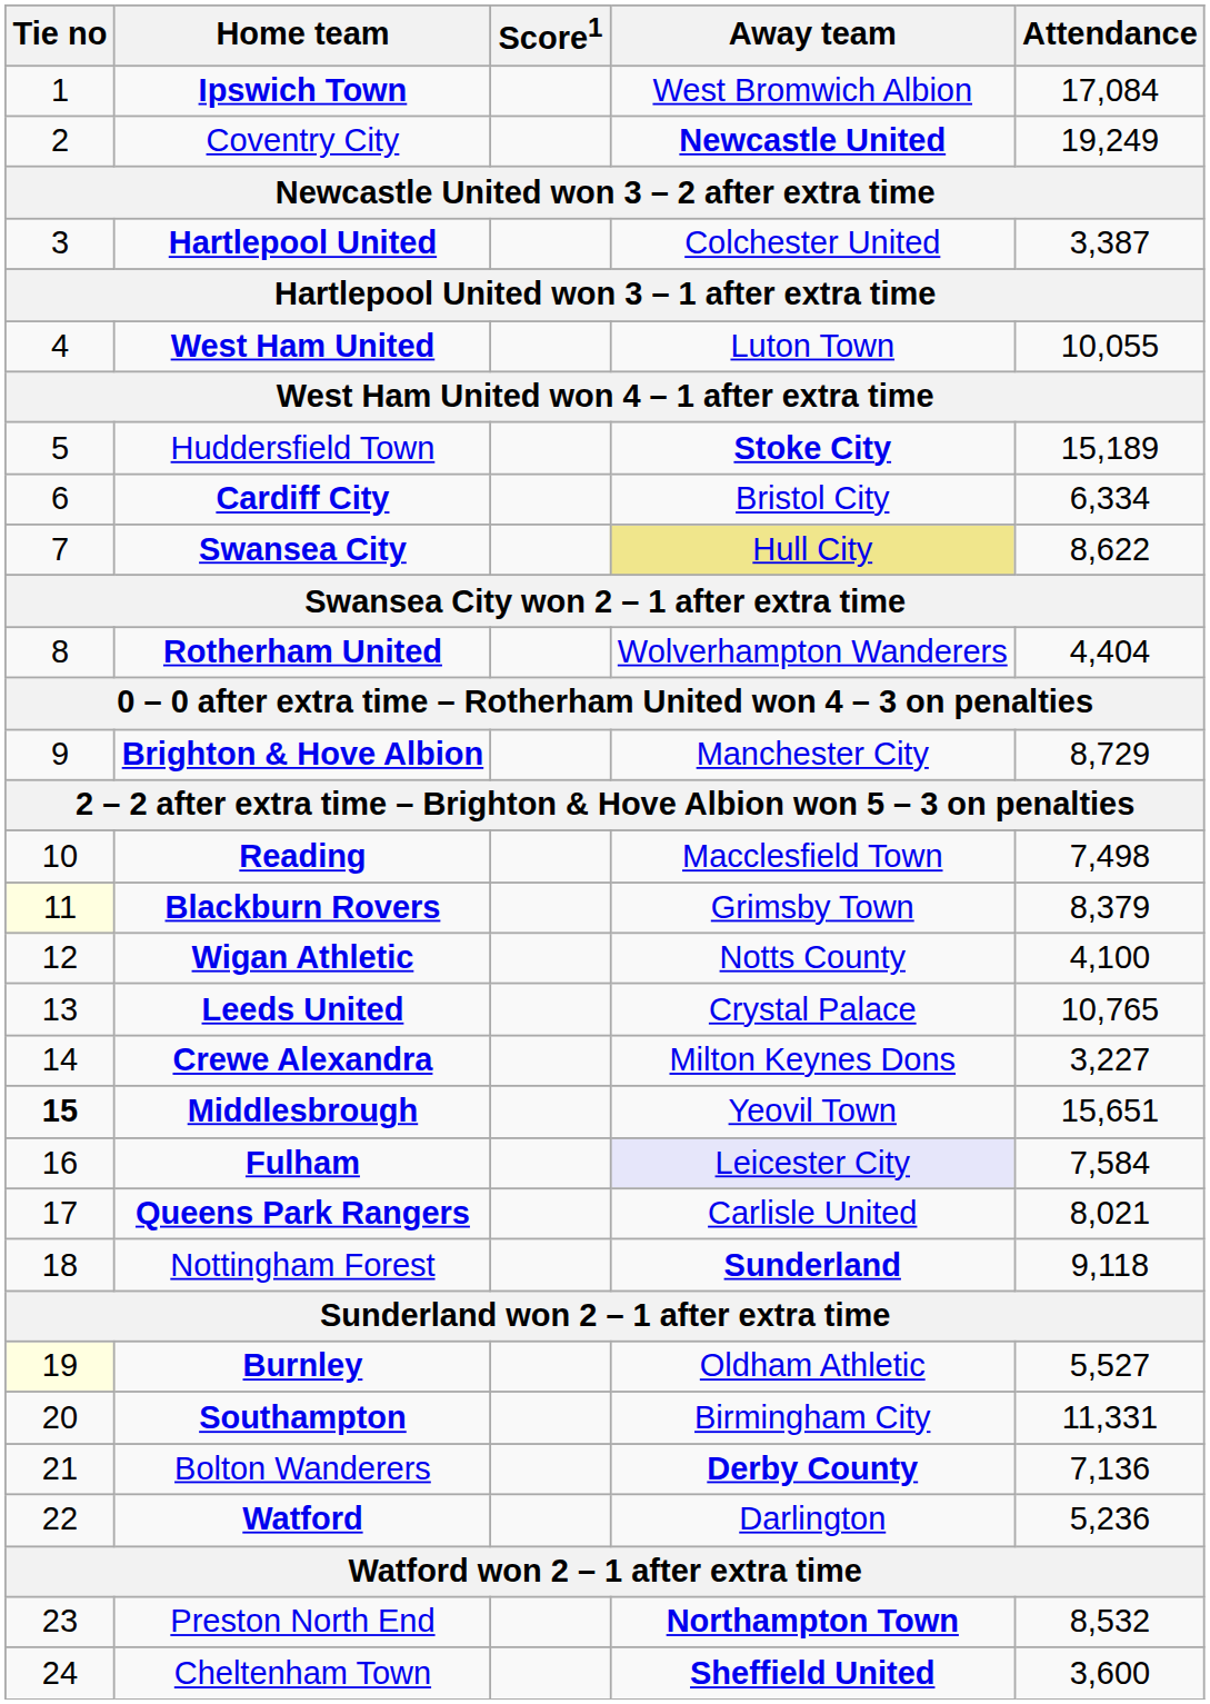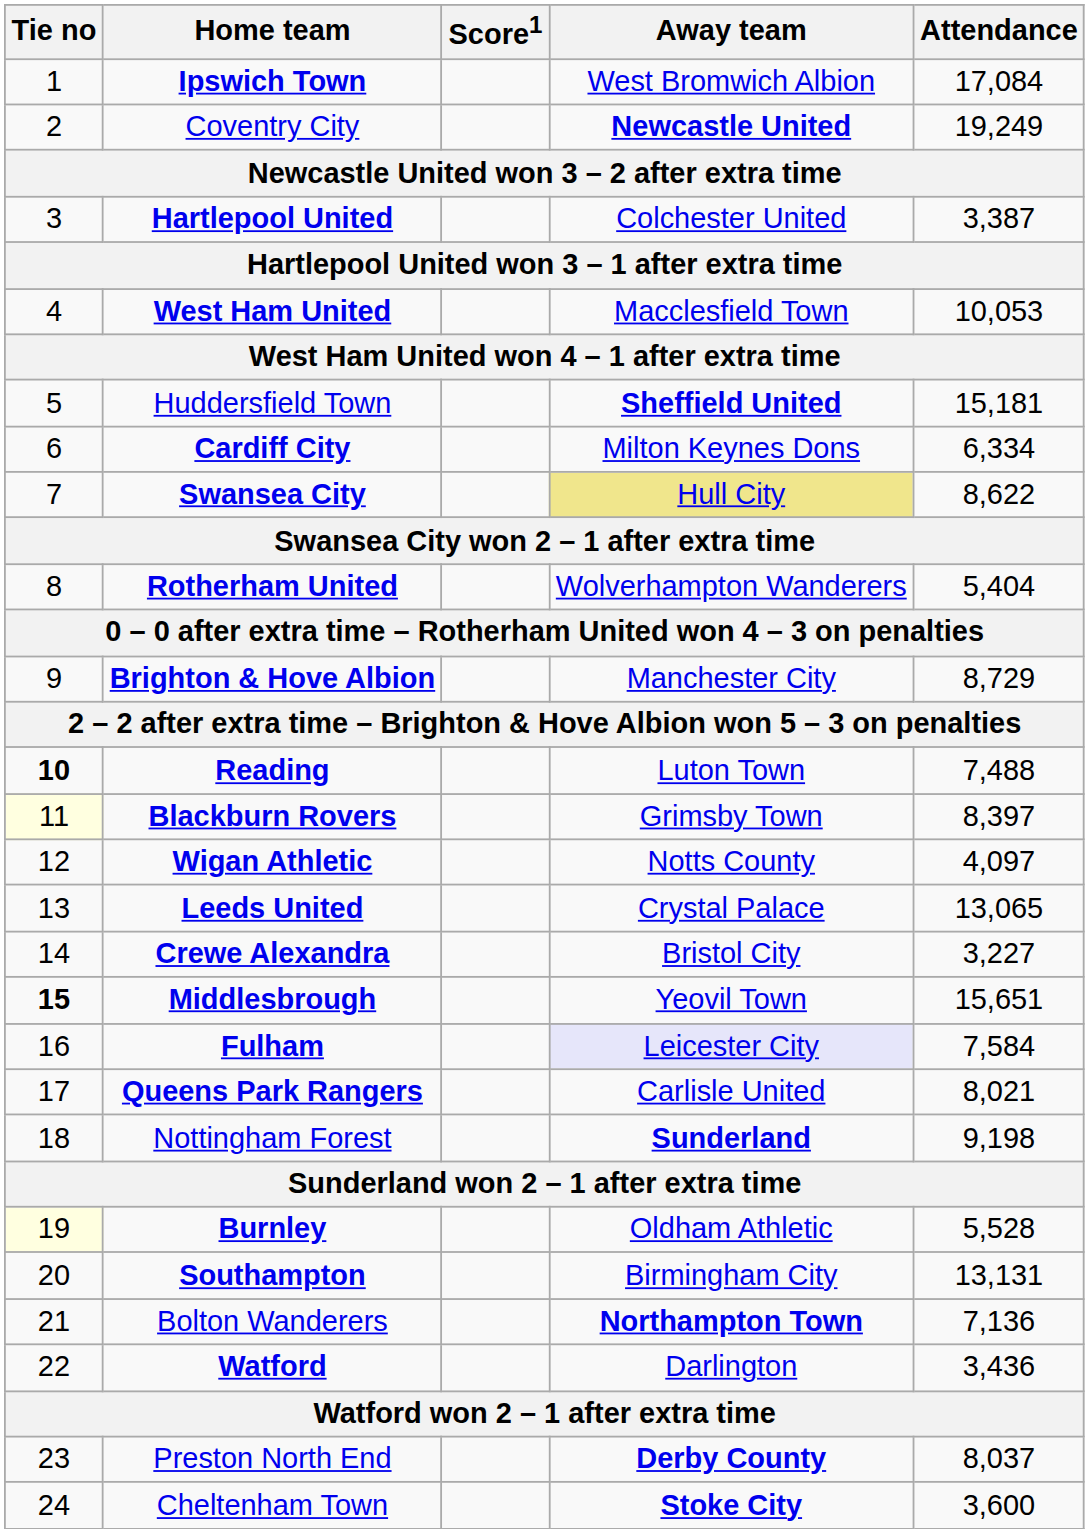West Ham United | Away team: Luton Town -> Macclesfield Town
West Ham United | Attendance: 10,055 -> 10,053
Huddersfield Town | Away team: Stoke City -> Sheffield United
Huddersfield Town | Attendance: 15,189 -> 15,181
Cardiff City | Away team: Bristol City -> Milton Keynes Dons
Rotherham United | Attendance: 4,404 -> 5,404
Reading | Tie no: normal -> bold
Reading | Away team: Macclesfield Town -> Luton Town
Reading | Attendance: 7,498 -> 7,488
Blackburn Rovers | Attendance: 8,379 -> 8,397
Wigan Athletic | Attendance: 4,100 -> 4,097
Leeds United | Attendance: 10,765 -> 13,065
Crewe Alexandra | Away team: Milton Keynes Dons -> Bristol City
Nottingham Forest | Attendance: 9,118 -> 9,198
Burnley | Attendance: 5,527 -> 5,528
Southampton | Attendance: 11,331 -> 13,131
Bolton Wanderers | Away team: Derby County -> Northampton Town
Watford | Attendance: 5,236 -> 3,436
Preston North End | Away team: Northampton Town -> Derby County
Preston North End | Attendance: 8,532 -> 8,037
Cheltenham Town | Away team: Sheffield United -> Stoke City
